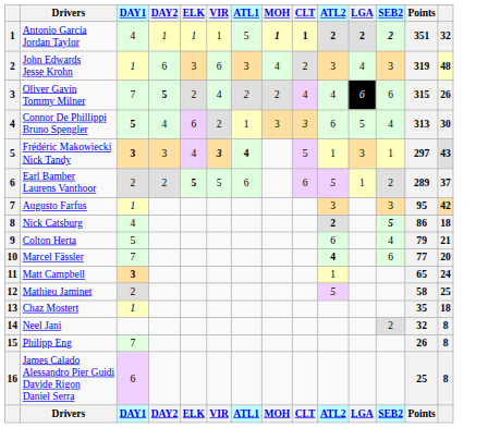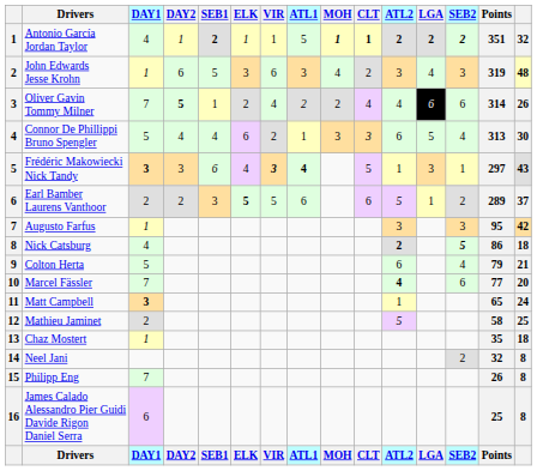+ column: SEB1 | 2 | 5 | 1 | 4 | 6 | 3 | SEB1
Oliver Gavin Tommy Milner | Points: 315 -> 314
Connor De Phillippi Bruno Spengler | DAY1: bold -> normal
